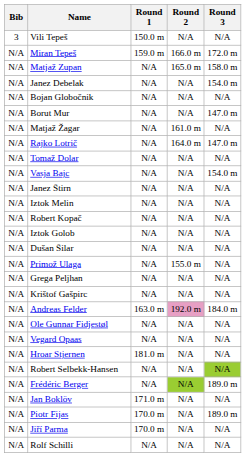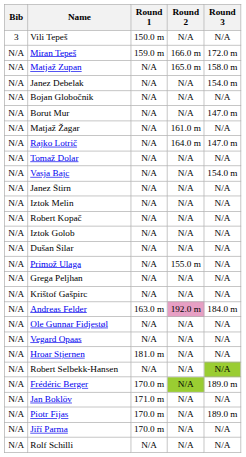Frédéric Berger | Round 1: N/A -> 170.0 m
